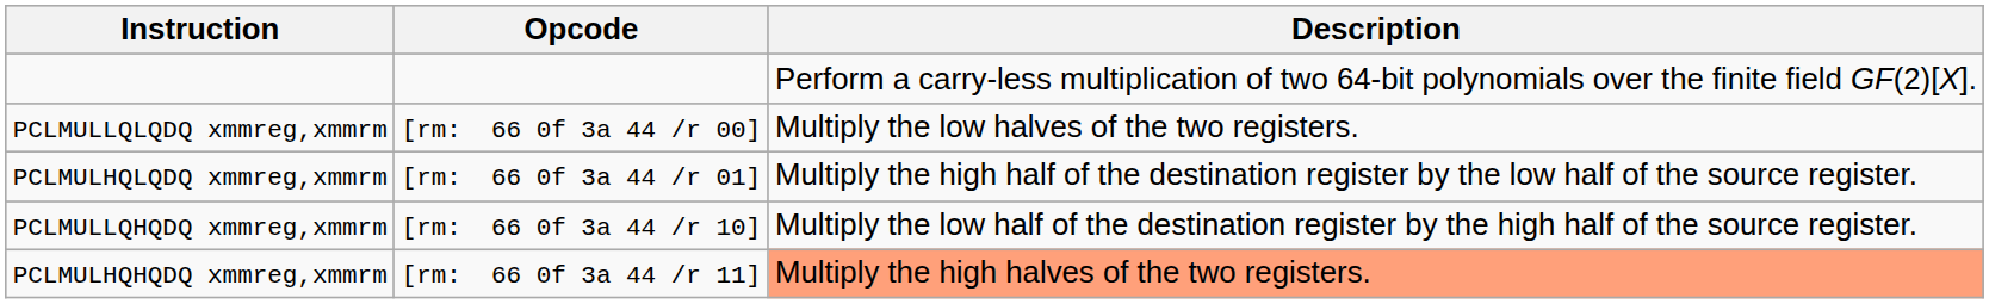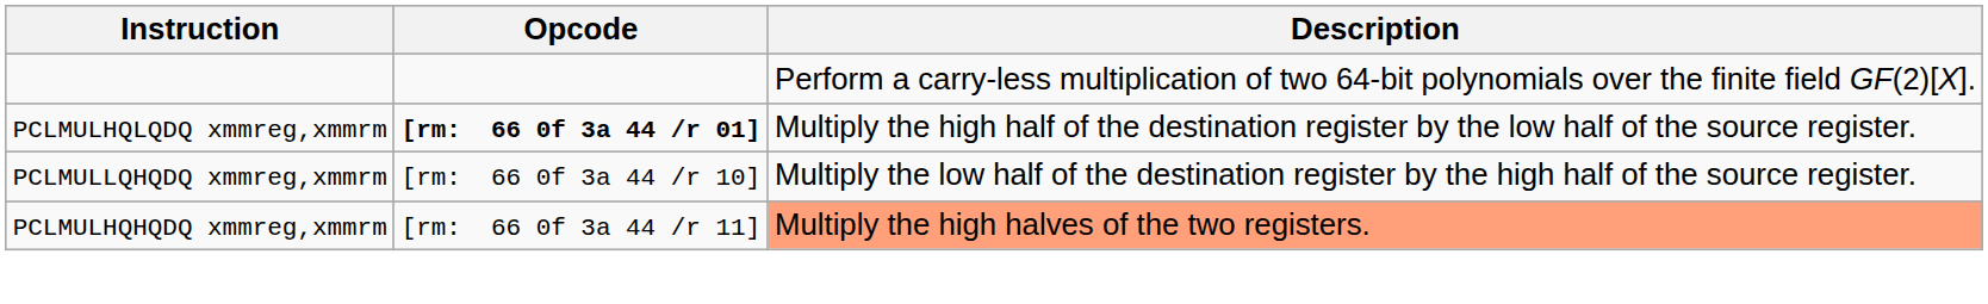- row: PCLMULLQLQDQ xmmreg,xmmrm | [rm: 66 0f 3a 44 /r 00] | Multiply the low halves of the two registers.
PCLMULHQLQDQ xmmreg,xmmrm | Opcode: normal -> bold
